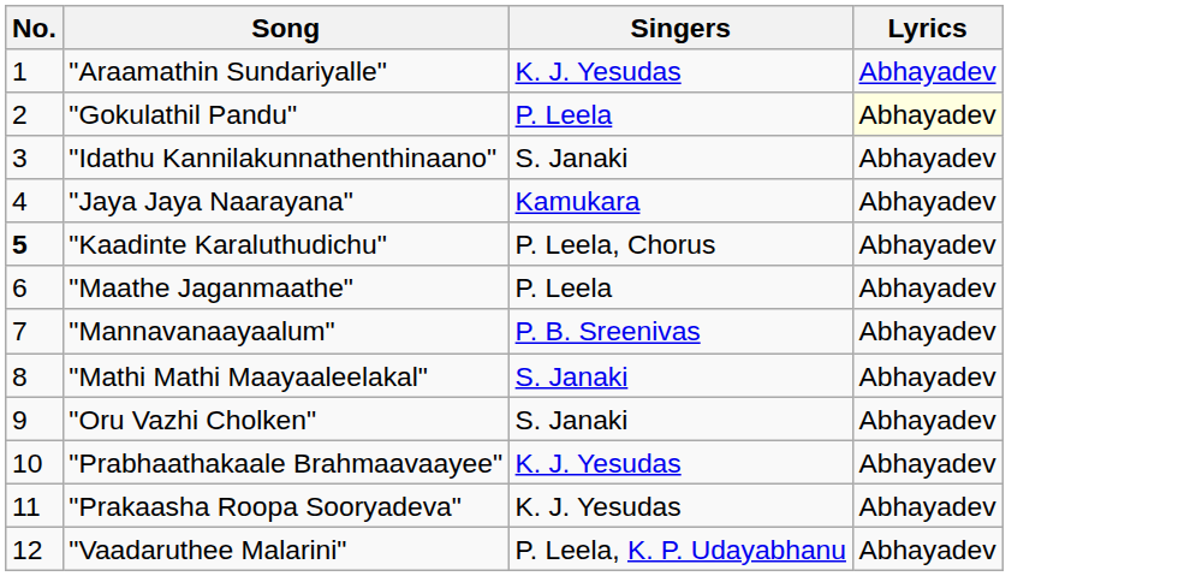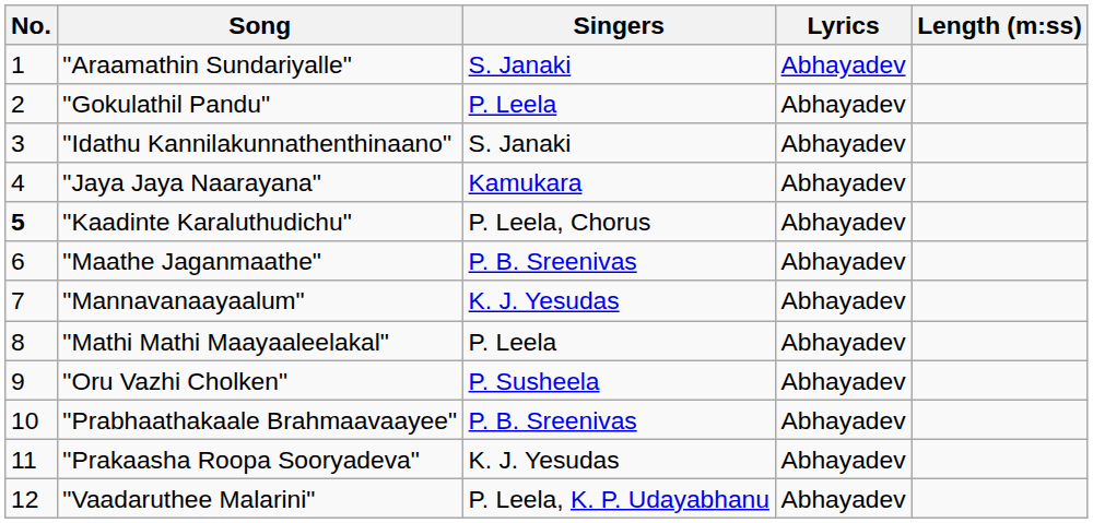+ column: Length (m:ss)
"Araamathin Sundariyalle" | Singers: K. J. Yesudas -> S. Janaki
"Gokulathil Pandu" | Lyrics: lightyellow background -> no background
"Maathe Jaganmaathe" | Singers: P. Leela -> P. B. Sreenivas
"Mannavanaayaalum" | Singers: P. B. Sreenivas -> K. J. Yesudas
"Mathi Mathi Maayaaleelakal" | Singers: S. Janaki -> P. Leela
"Oru Vazhi Cholken" | Singers: S. Janaki -> P. Susheela
"Prabhaathakaale Brahmaavaayee" | Singers: K. J. Yesudas -> P. B. Sreenivas
